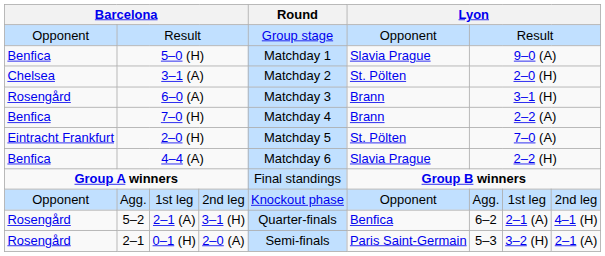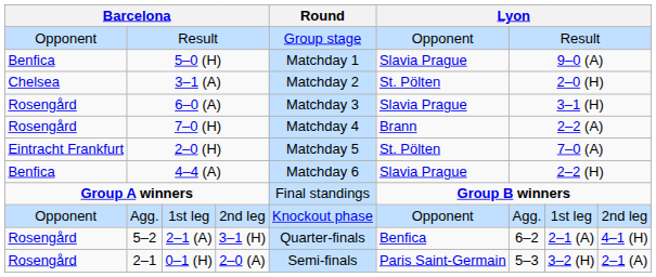6–0 (A) | column 6: Brann -> Slavia Prague
7–0 (H) | column 1: Benfica -> Rosengård
